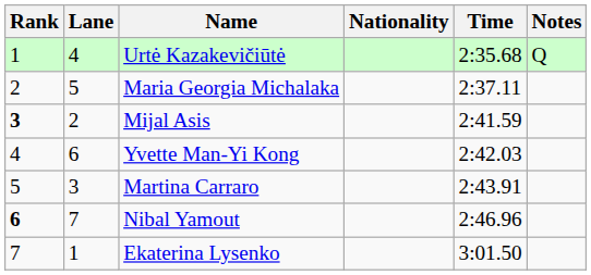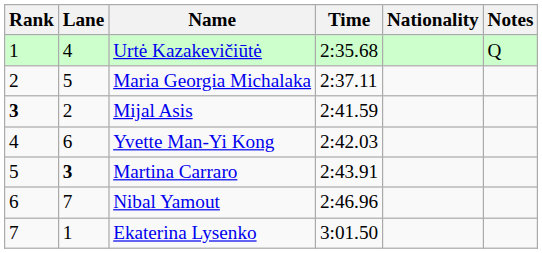columns swapped: Nationality <-> Time
Martina Carraro | Lane: normal -> bold
Nibal Yamout | Rank: bold -> normal
